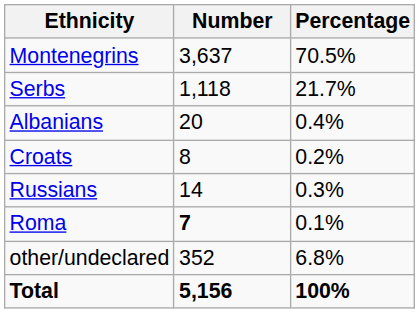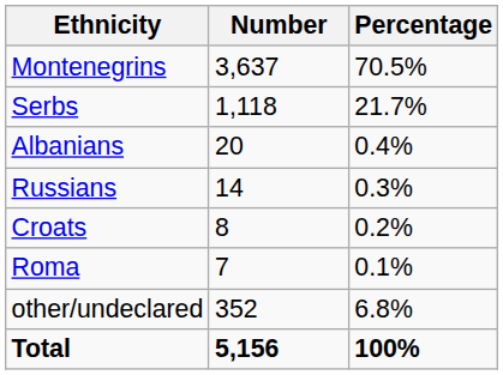rows swapped: Russians <-> Croats
Roma | Number: bold -> normal
